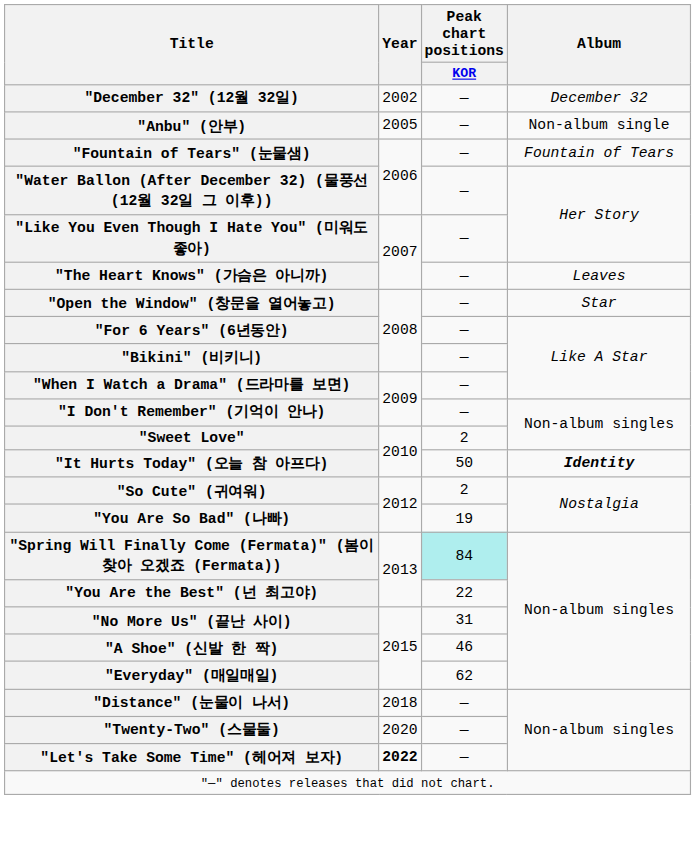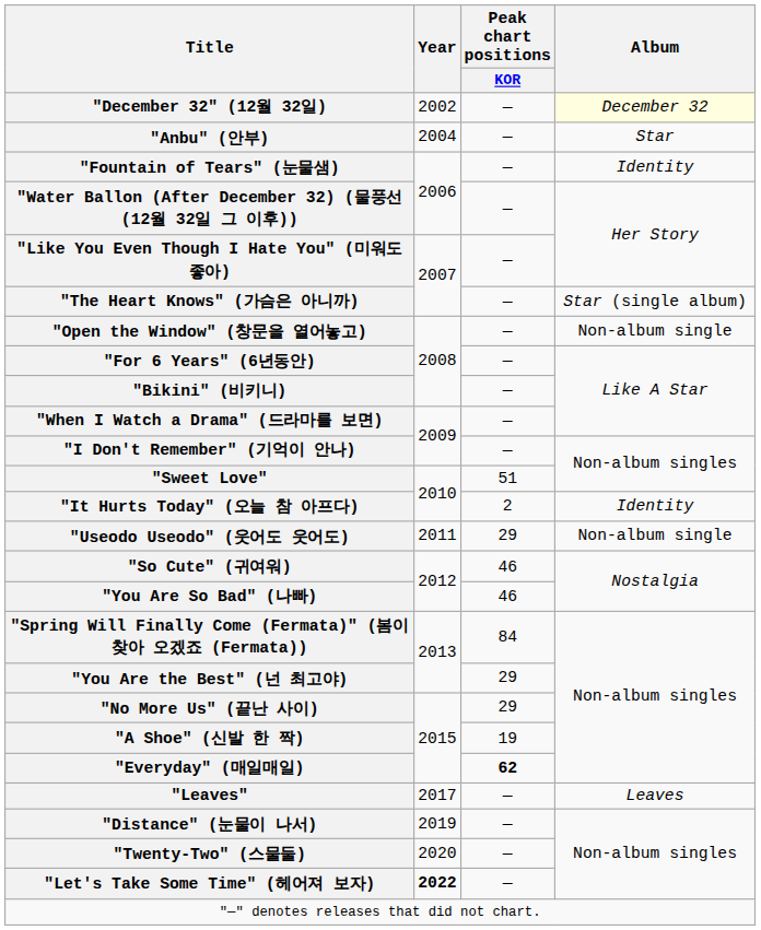"December 32" (12월 32일) | Album: no background -> lightyellow background
"Anbu" (안부) | Year: 2005 -> 2004
"Anbu" (안부) | Album: Non-album single -> Star
"Fountain of Tears" (눈물샘) | Album: Fountain of Tears -> Identity
"The Heart Knows" (가슴은 아니까) | Album: Leaves -> Star (single album)
"Open the Window" (창문을 열어놓고) | Album: Star -> Non-album single
"Sweet Love" | Peak chart positions / KOR: 2 -> 51
"It Hurts Today" (오늘 참 아프다) | Peak chart positions / KOR: 50 -> 2
"It Hurts Today" (오늘 참 아프다) | Album: bold -> normal
+ row: "Useodo Useodo" (웃어도 웃어도) | 2011 | 29 | Non-album single
"So Cute" (귀여워) | Peak chart positions / KOR: 2 -> 46
"You Are So Bad" (나빠) | Peak chart positions / KOR: 19 -> 46
"Spring Will Finally Come (Fermata)" (봄이 찾아 오겠죠 (Fermata)) | Peak chart positions / KOR: paleturquoise background -> no background
"You Are the Best" (넌 최고야) | Peak chart positions / KOR: 22 -> 29
"No More Us" (끝난 사이) | Peak chart positions / KOR: 31 -> 29
"A Shoe" (신발 한 짝) | Peak chart positions / KOR: 46 -> 19
"Everyday" (매일매일) | Peak chart positions / KOR: normal -> bold
+ row: "Leaves" | 2017 | — | Leaves
"Distance" (눈물이 나서) | Year: 2018 -> 2019
